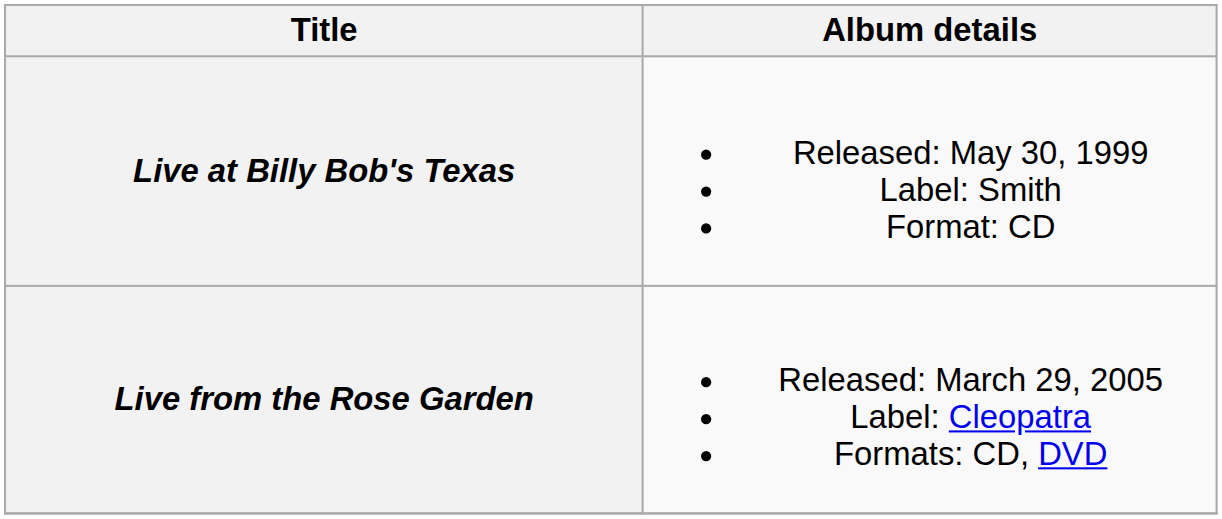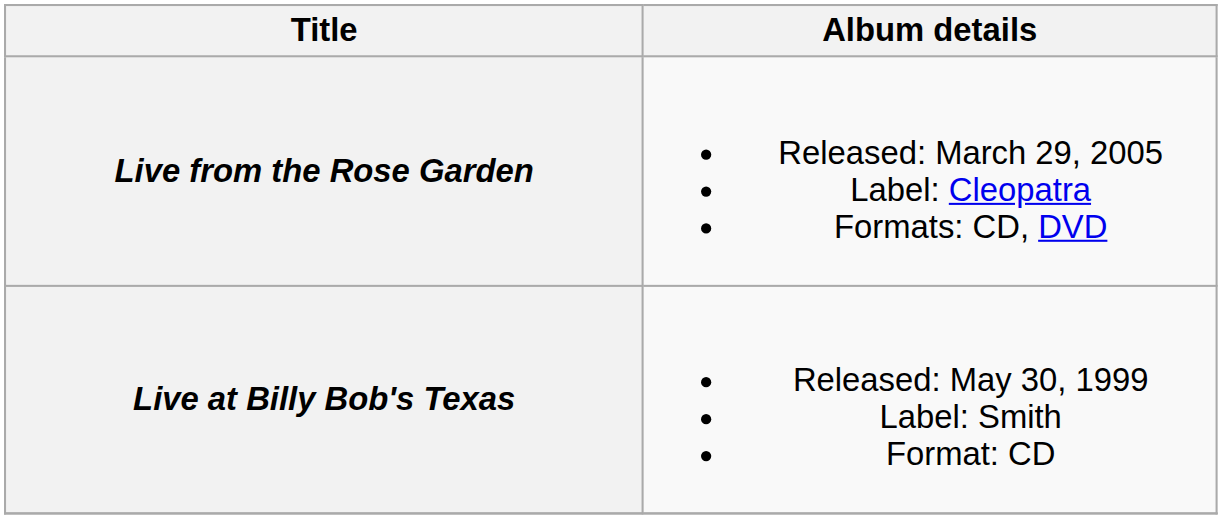rows swapped: Live at Billy Bob's Texas <-> Live from the Rose Garden
